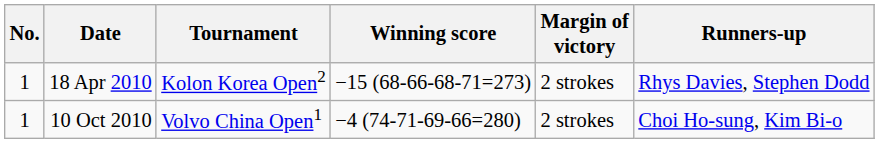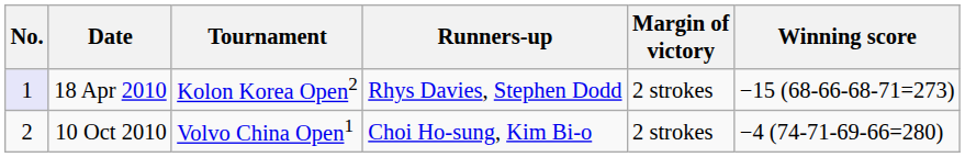columns swapped: Winning score <-> Runners-up
18 Apr 2010 | No.: no background -> lavender background
10 Oct 2010 | No.: 1 -> 2
